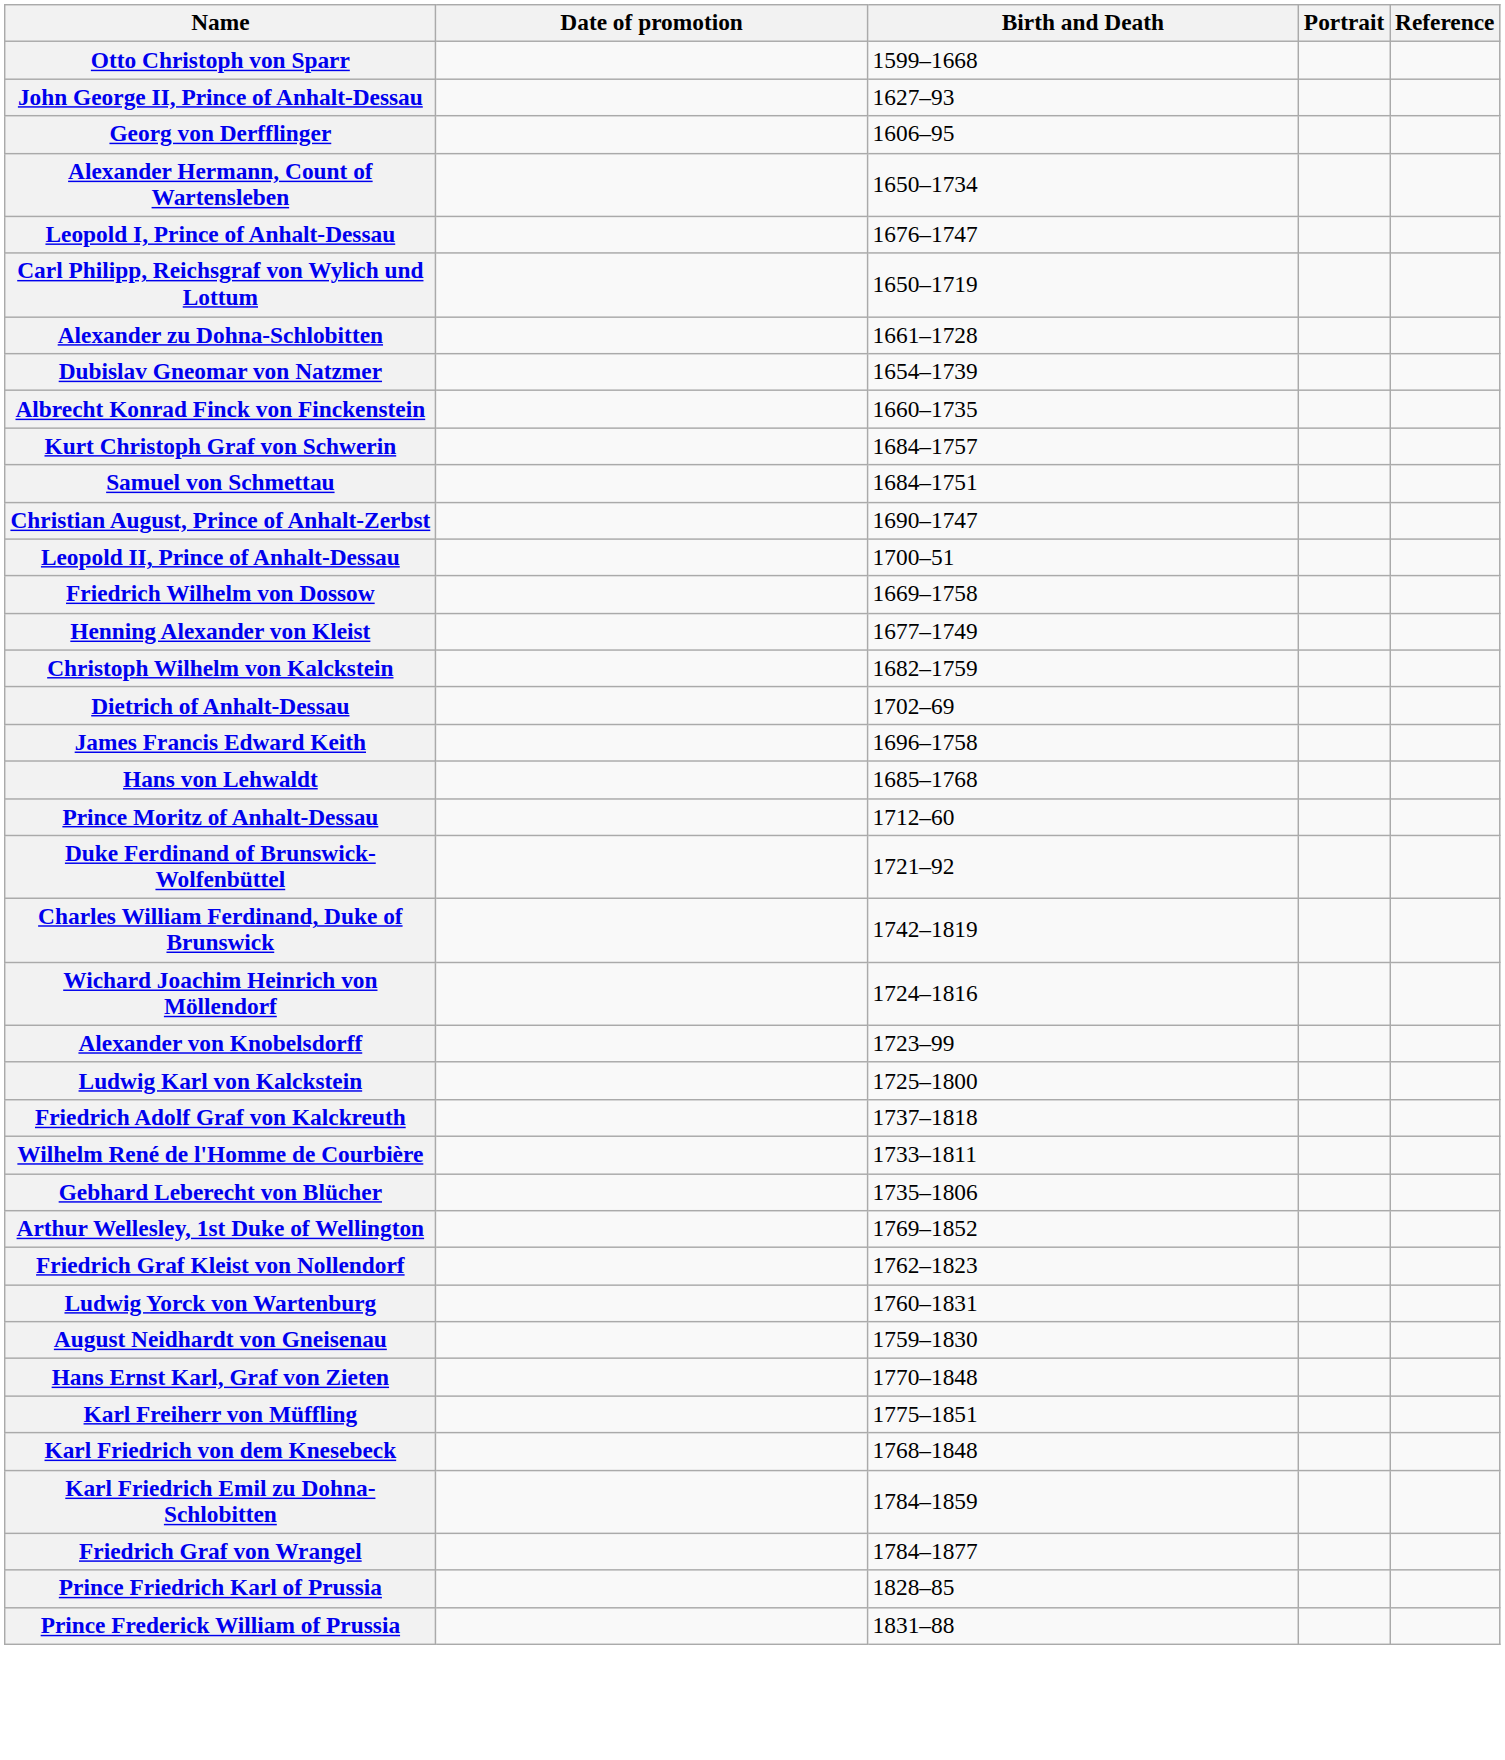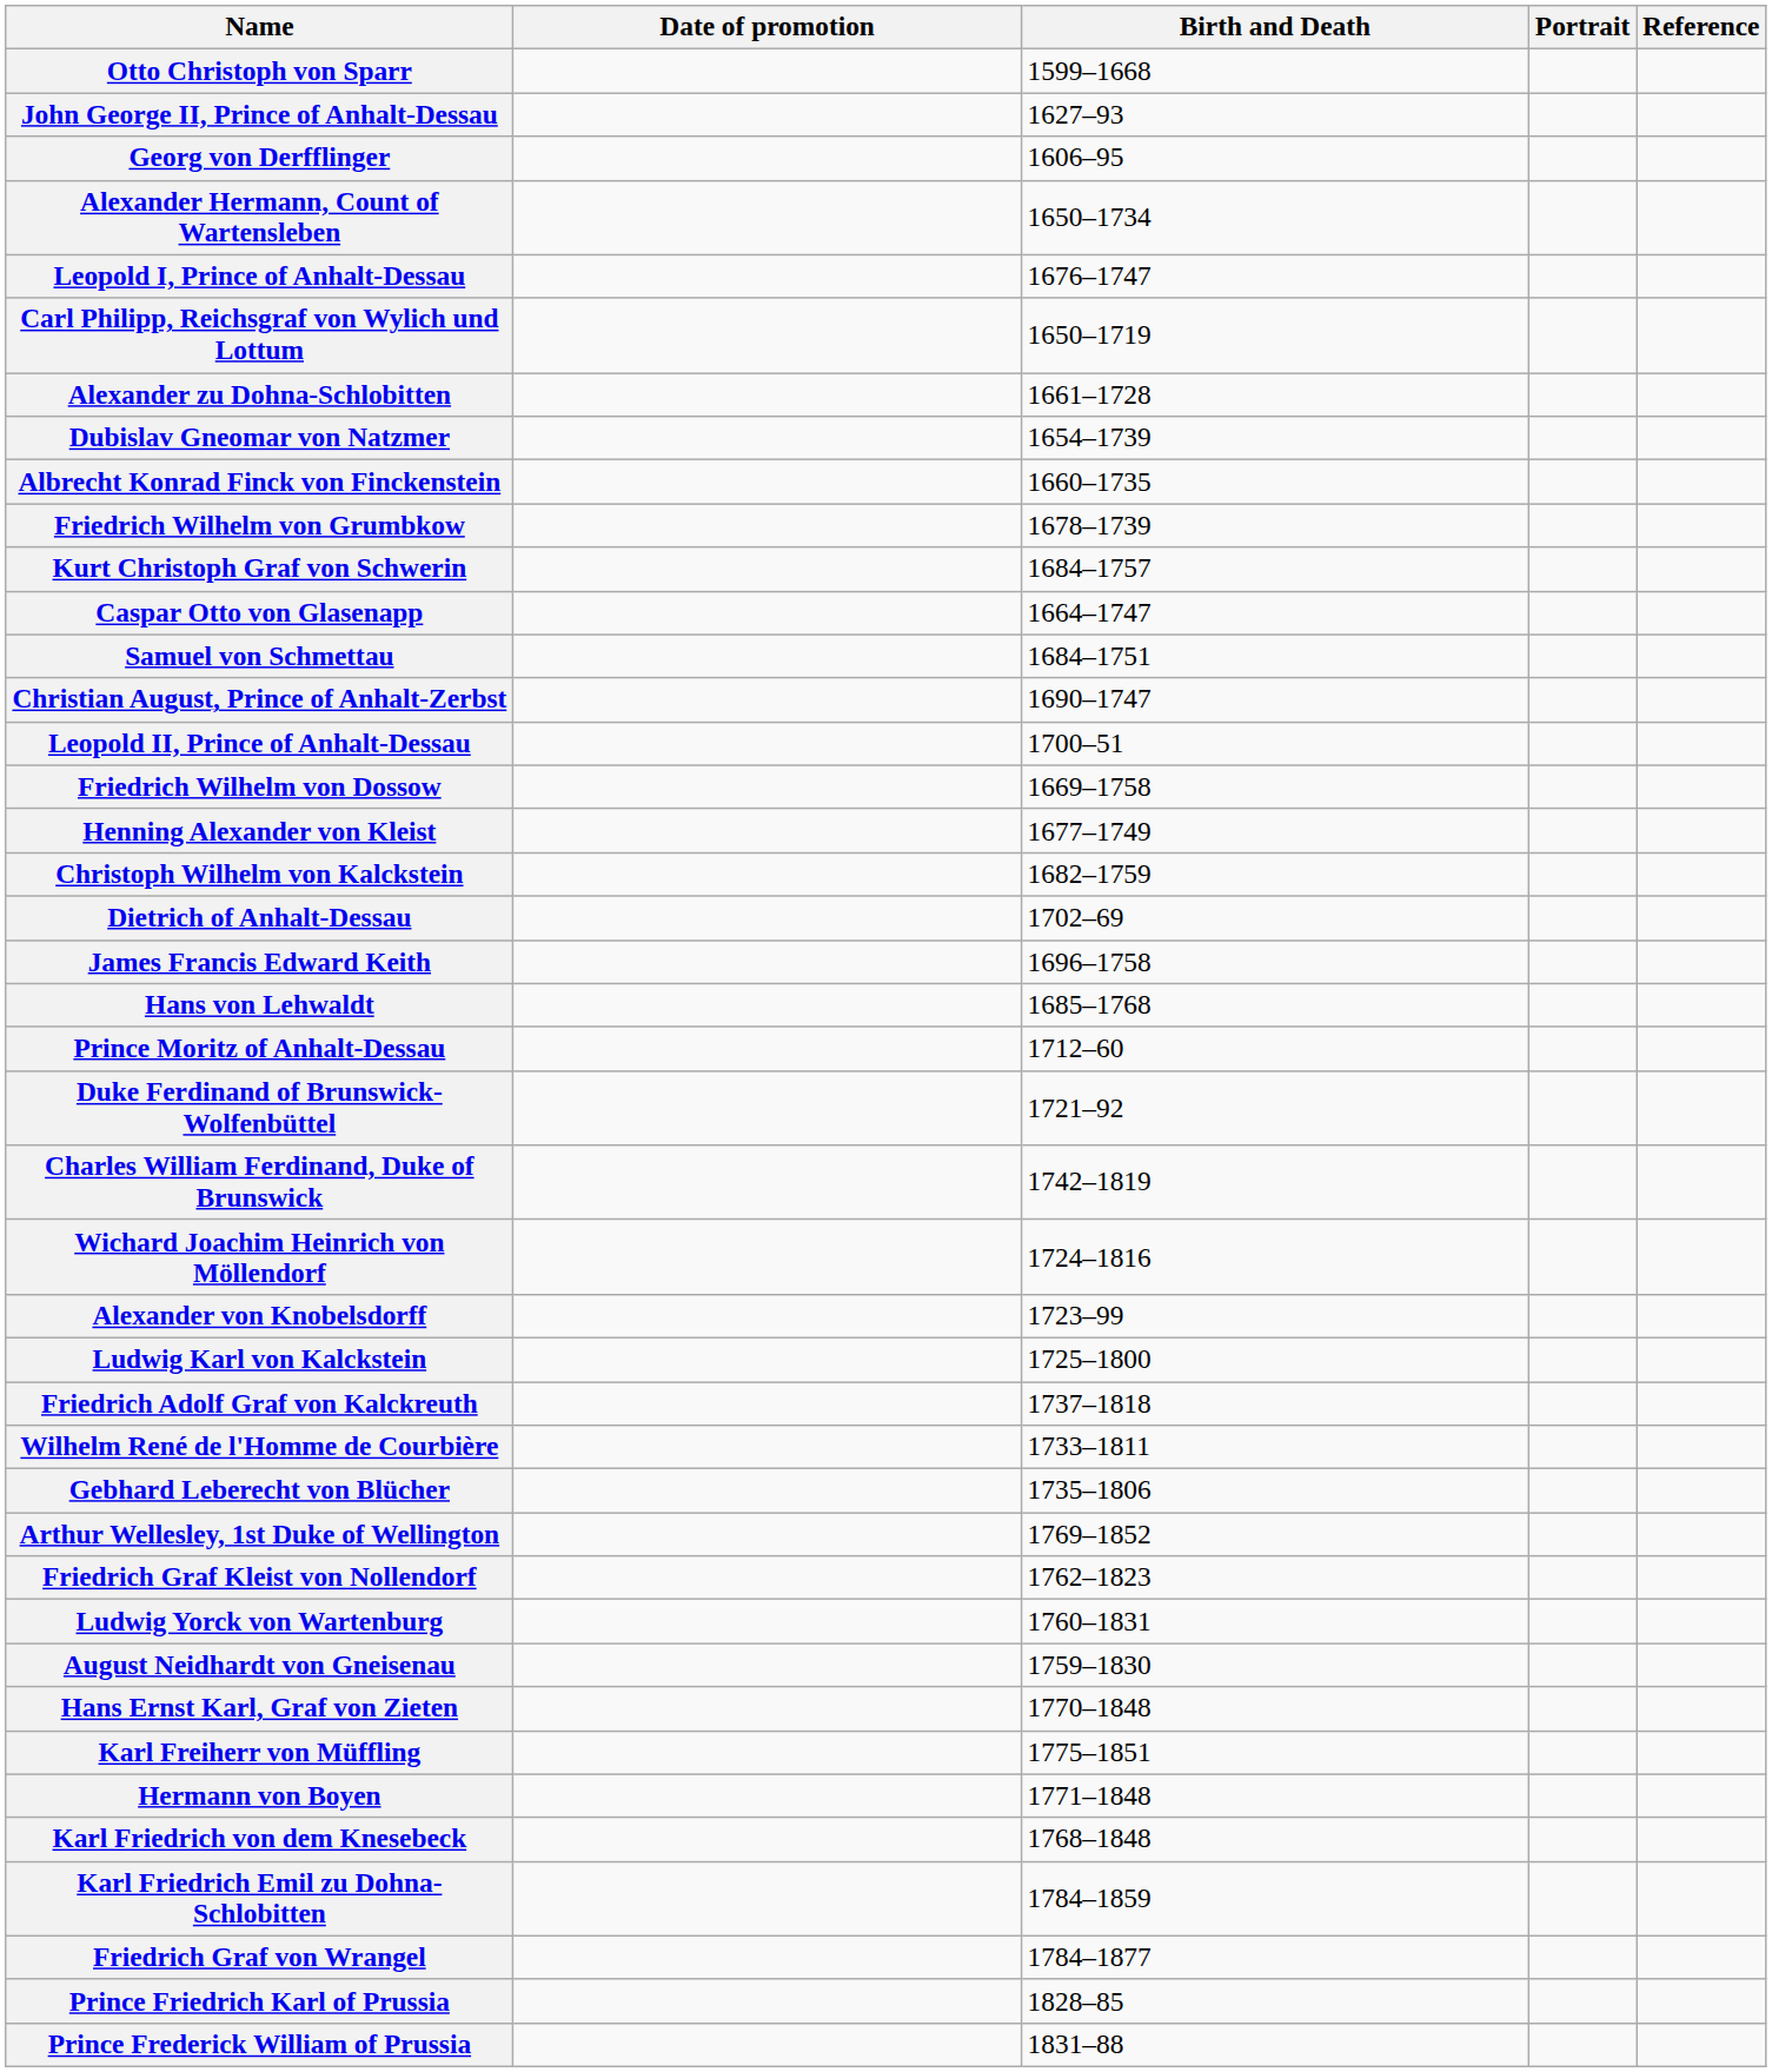+ row: Friedrich Wilhelm von Grumbkow | 1678–1739
+ row: Caspar Otto von Glasenapp | 1664–1747
+ row: Hermann von Boyen | 1771–1848
